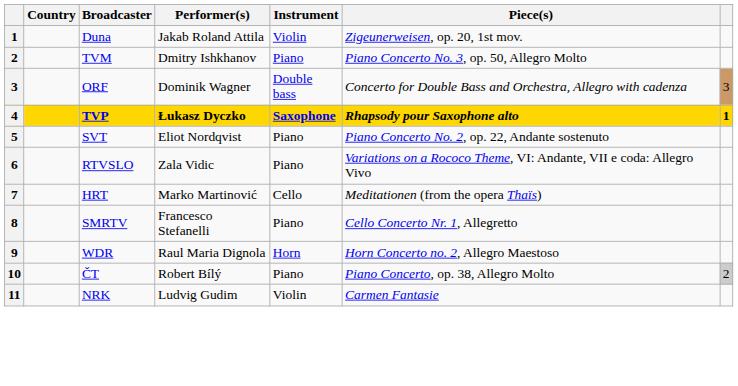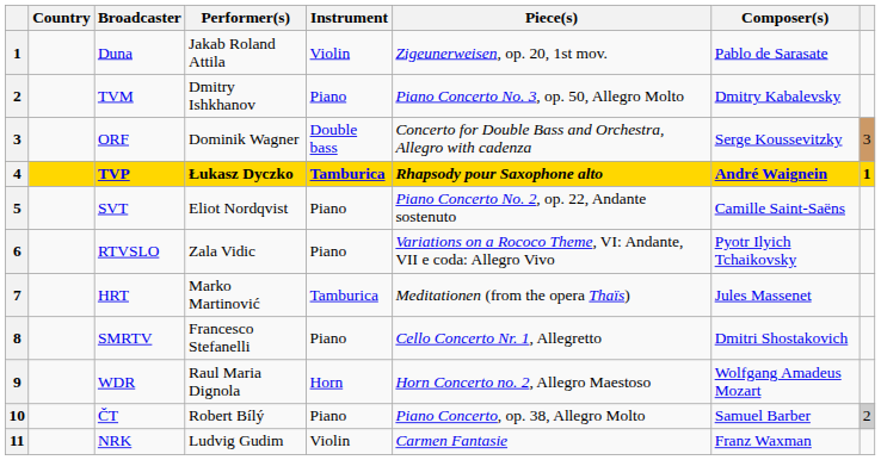+ column: Composer(s) | Pablo de Sarasate | Dmitry Kabalevsky | Serge Koussevitzky | André Waignein | Camille Saint-Saëns | Pyotr Ilyich Tchaikovsky | Jules Massenet | Dmitri Shostakovich | Wolfgang Amadeus Mozart | Samuel Barber | Franz Waxman
TVP | Instrument: Saxophone -> Tamburica
HRT | Instrument: Cello -> Tamburica
